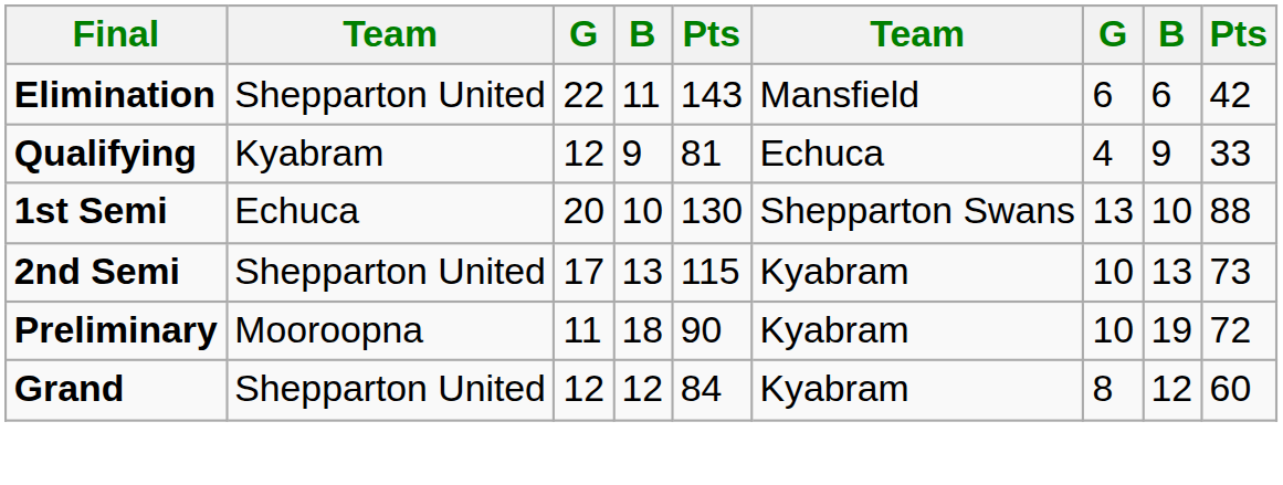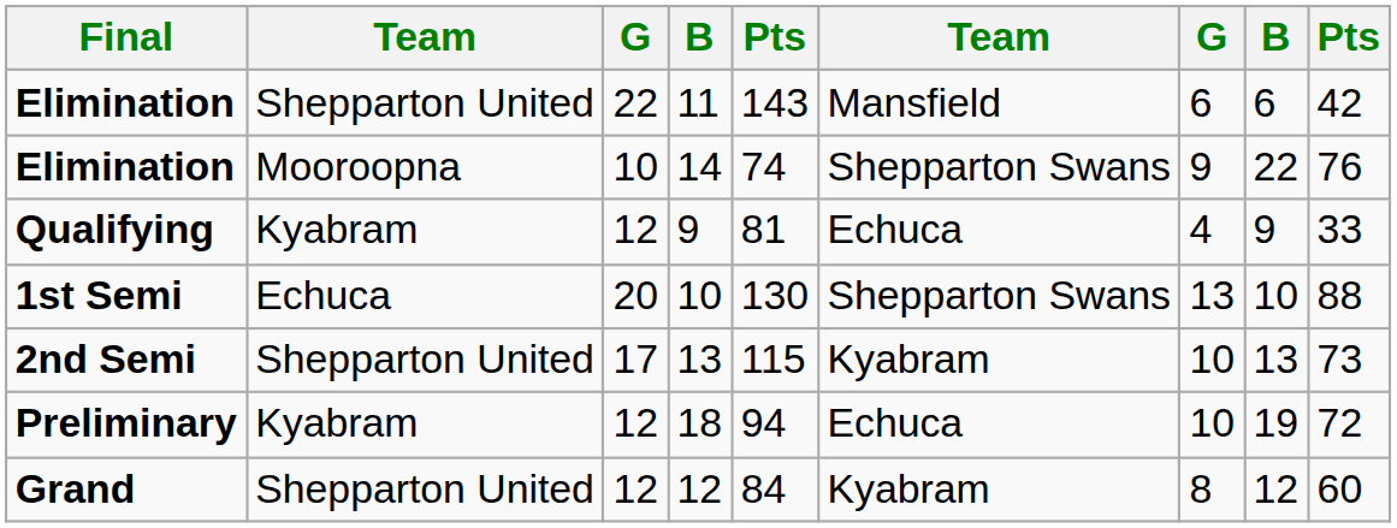+ row: Elimination | Mooroopna | 10 | 14 | 74 | Shepparton Swans | 9 | 22 | 76
18 | column 2: Mooroopna -> Kyabram
18 | column 3: 11 -> 12
18 | column 5: 90 -> 94
18 | column 6: Kyabram -> Echuca
